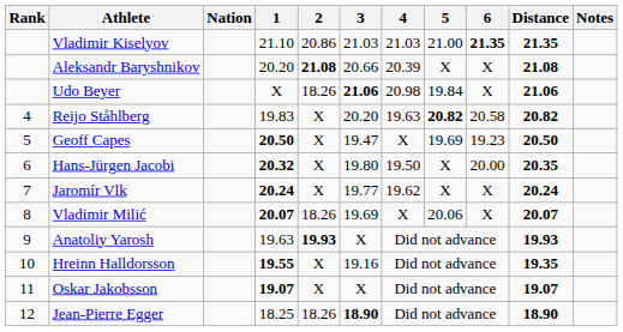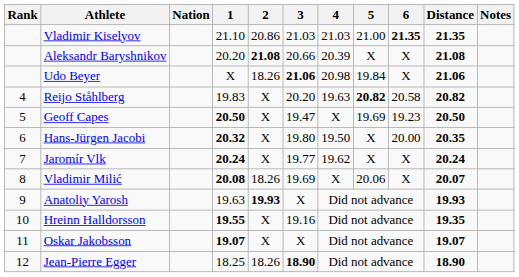Vladimir Milić | 1: 20.07 -> 20.08
